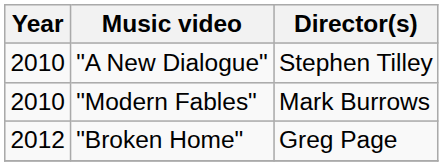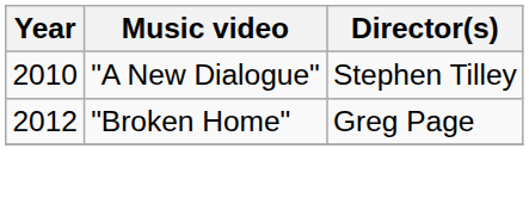- row: 2010 | "Modern Fables" | Mark Burrows
